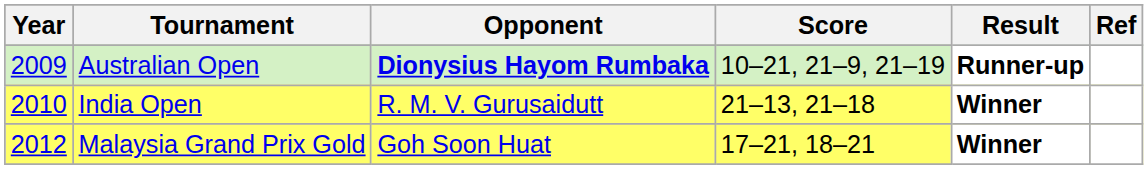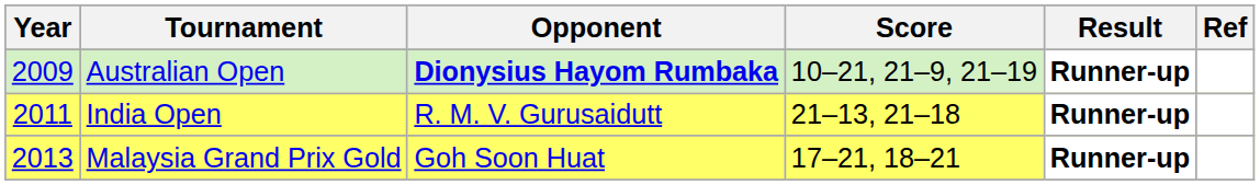India Open | Year: 2010 -> 2011
India Open | Result: Winner -> Runner-up
Malaysia Grand Prix Gold | Year: 2012 -> 2013
Malaysia Grand Prix Gold | Result: Winner -> Runner-up
